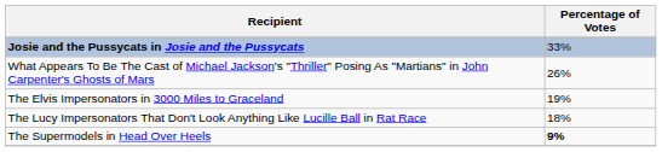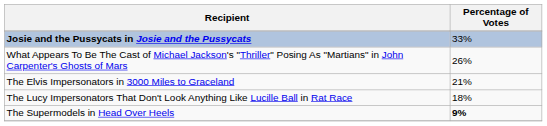The Elvis Impersonators in 3000 Miles to Graceland | Percentage of Votes: 19% -> 21%
